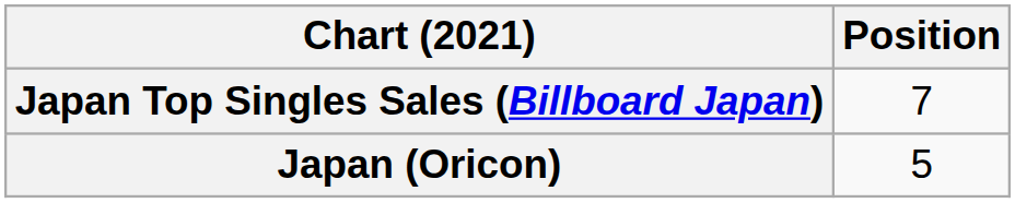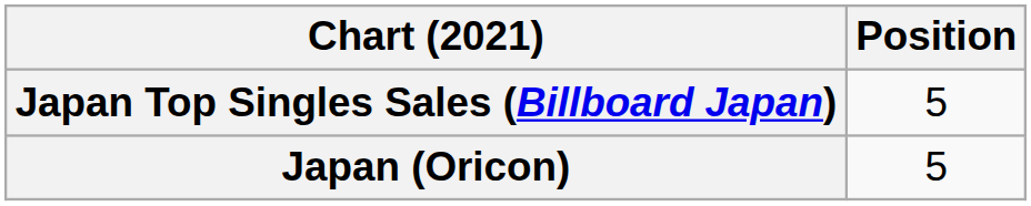Japan Top Singles Sales (Billboard Japan) | Position: 7 -> 5
